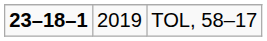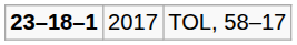TOL, 58–17 | column 2: 2019 -> 2017
